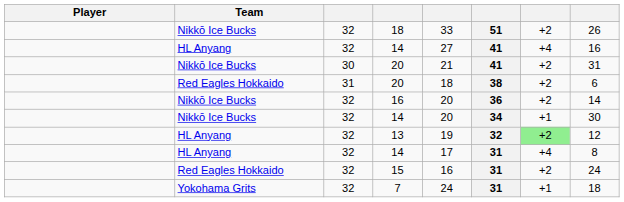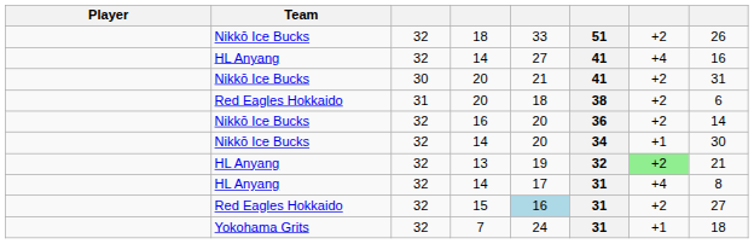13 | column 8: 12 -> 21
15 | column 5: no background -> lightblue background
15 | column 8: 24 -> 27
